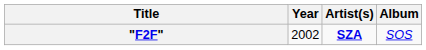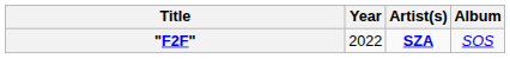"F2F" | Year: 2002 -> 2022
